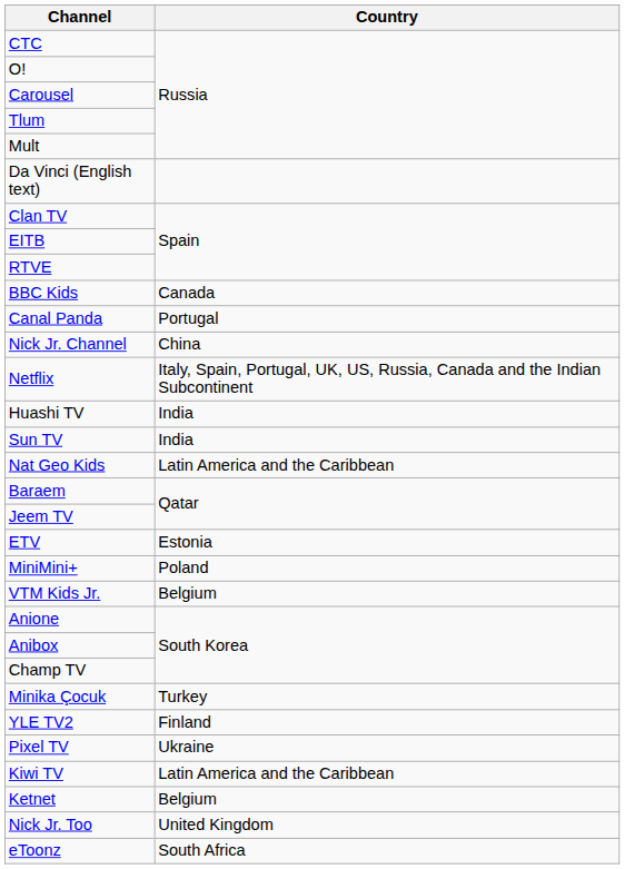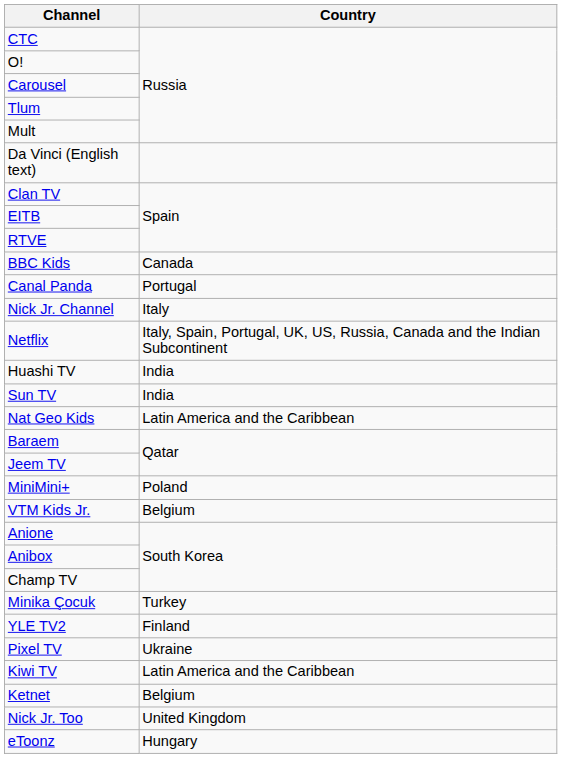Nick Jr. Channel | Country: China -> Italy
- row: ETV | Estonia
eToonz | Country: South Africa -> Hungary
